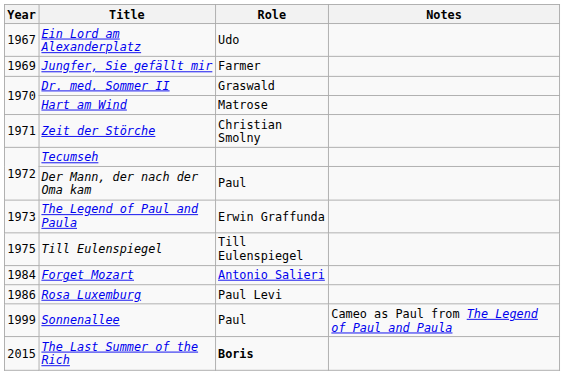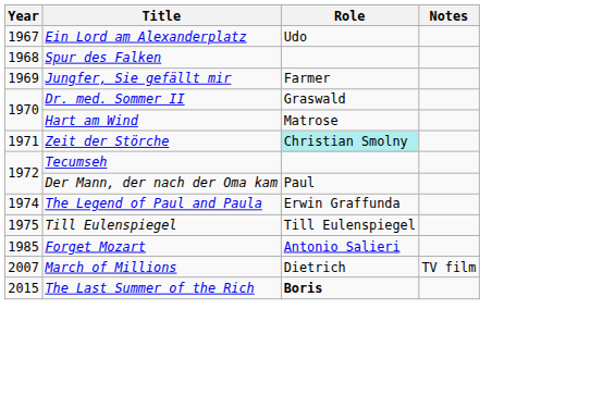+ row: 1968 | Spur des Falken
Zeit der Störche | Role: no background -> paleturquoise background
The Legend of Paul and Paula | Year: 1973 -> 1974
Forget Mozart | Year: 1984 -> 1985
- row: 1986 | Rosa Luxemburg | Paul Levi
- row: 1999 | Sonnenallee | Paul | Cameo as Paul from The Legend of Paul and Paula
+ row: 2007 | March of Millions | Dietrich | TV film
